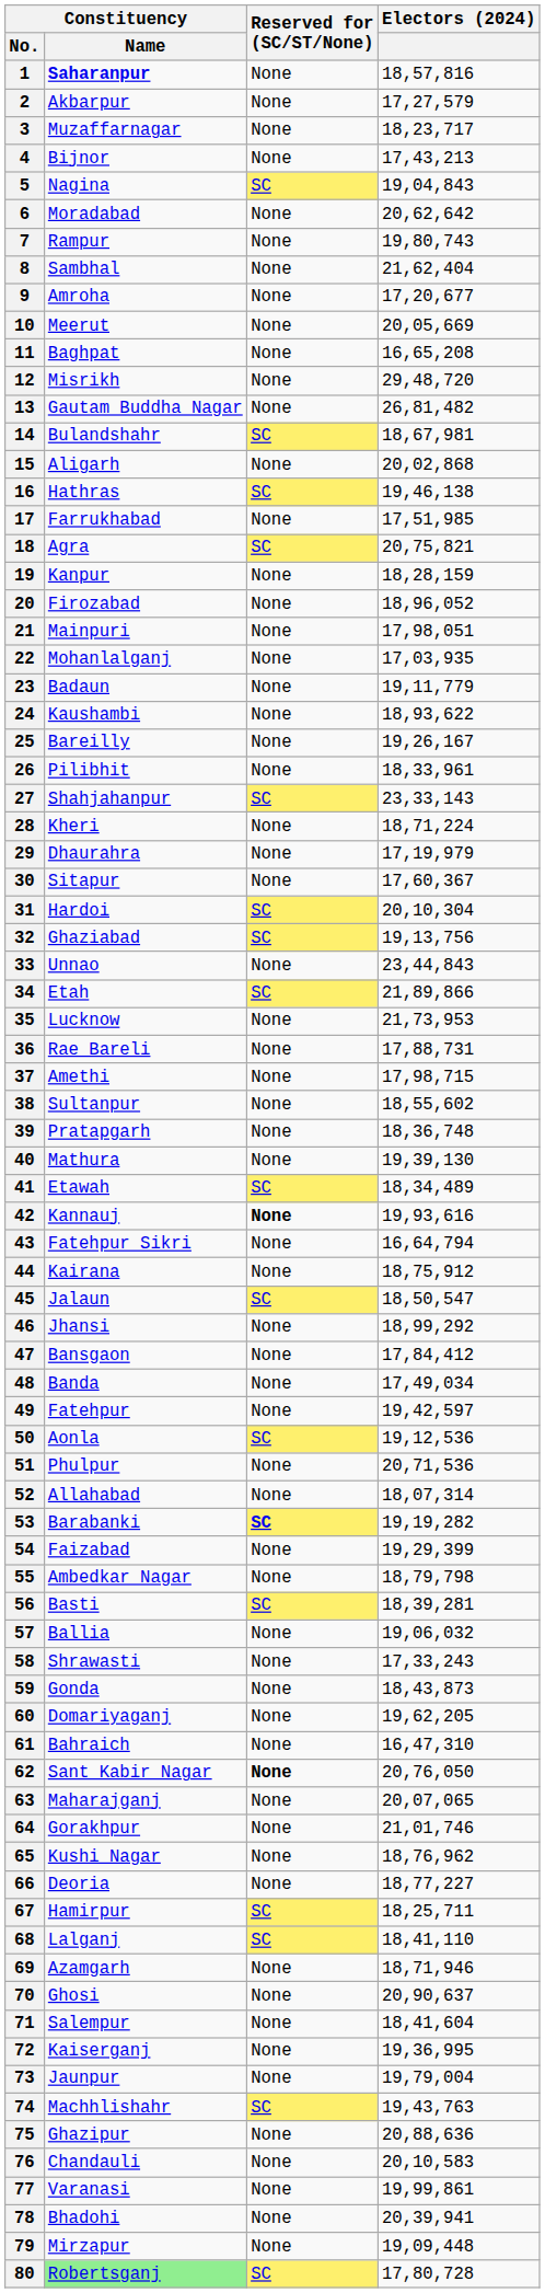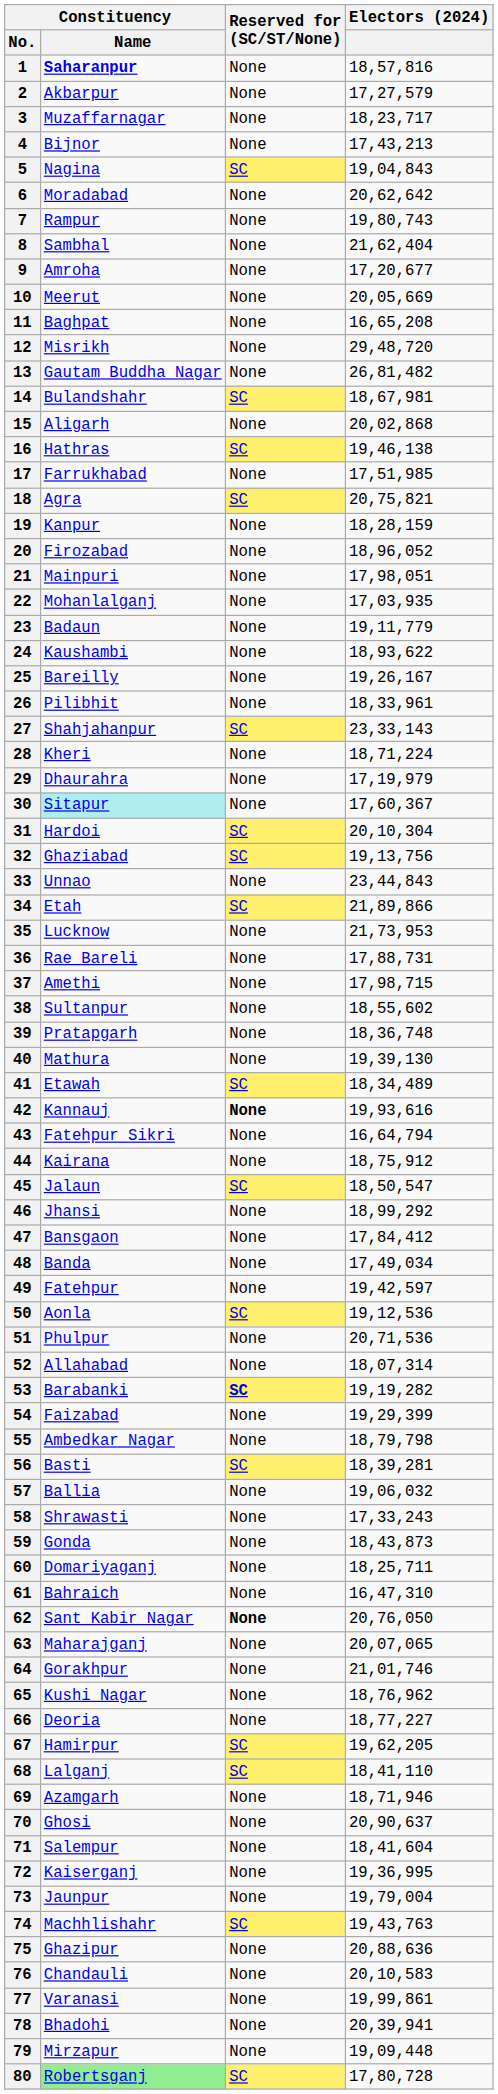30 | Constituency / Name: no background -> paleturquoise background
60 | Electors (2024): 19,62,205 -> 18,25,711
67 | Electors (2024): 18,25,711 -> 19,62,205
